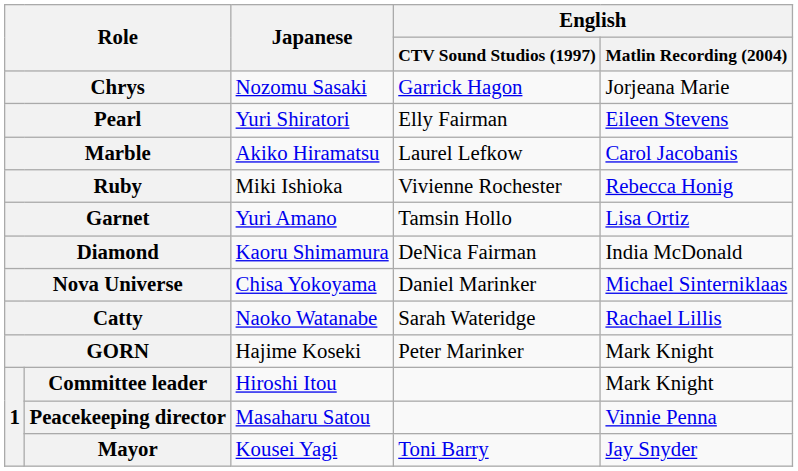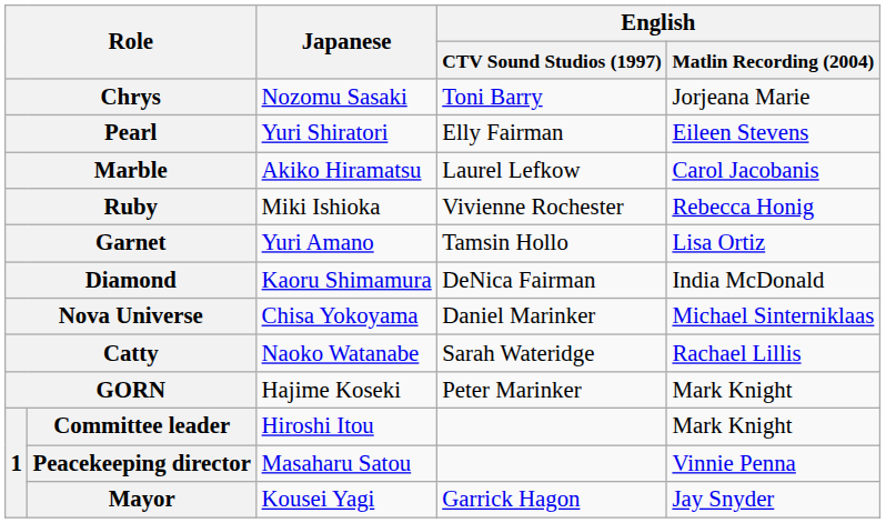Chrys | English / CTV Sound Studios (1997): Garrick Hagon -> Toni Barry
Mayor | English / CTV Sound Studios (1997): Toni Barry -> Garrick Hagon
